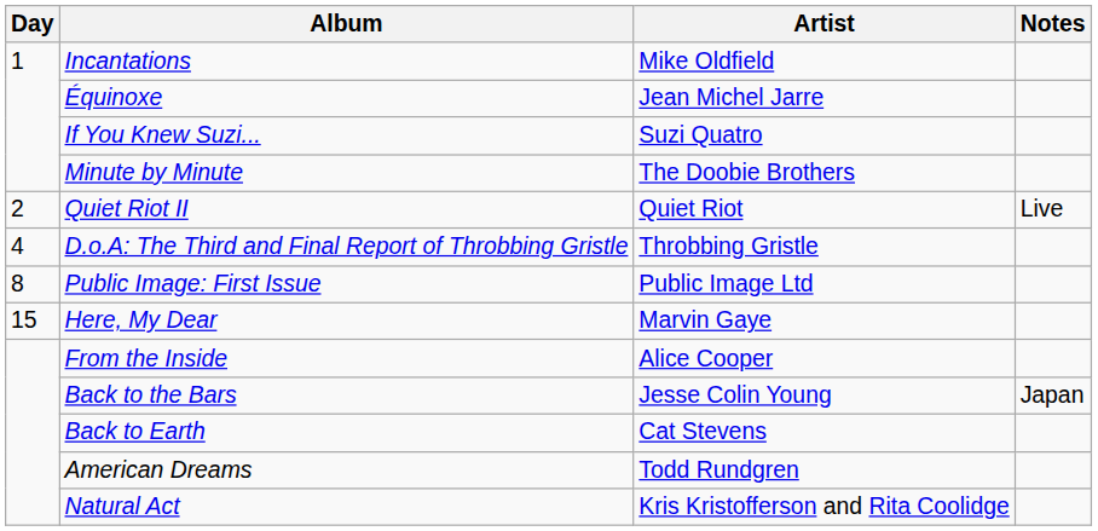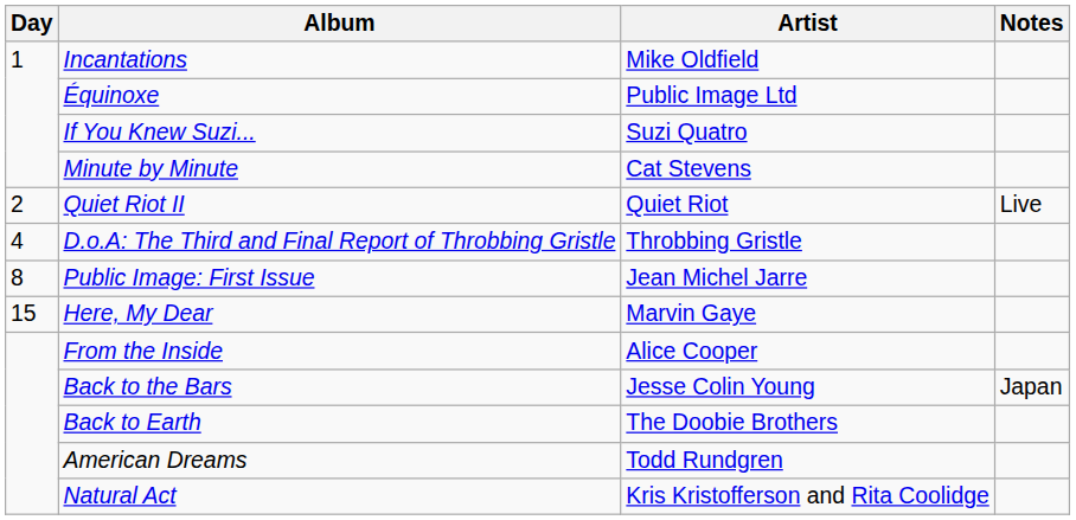Équinoxe | Artist: Jean Michel Jarre -> Public Image Ltd
Minute by Minute | Artist: The Doobie Brothers -> Cat Stevens
Public Image: First Issue | Artist: Public Image Ltd -> Jean Michel Jarre
Back to Earth | Artist: Cat Stevens -> The Doobie Brothers
